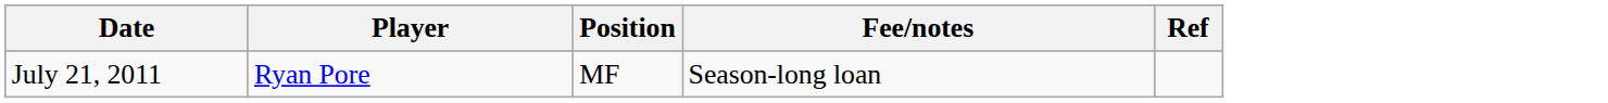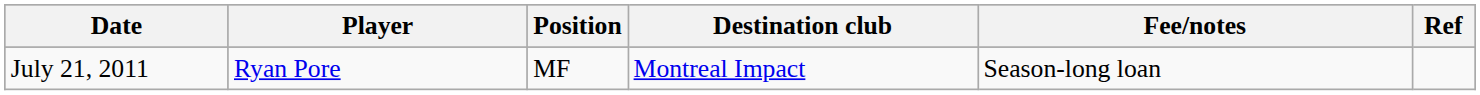+ column: Destination club | Montreal Impact
